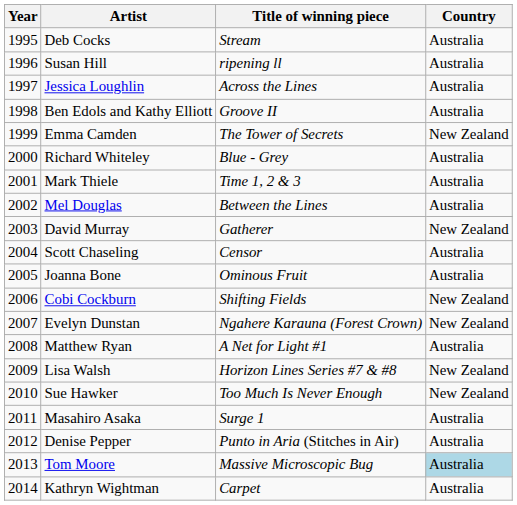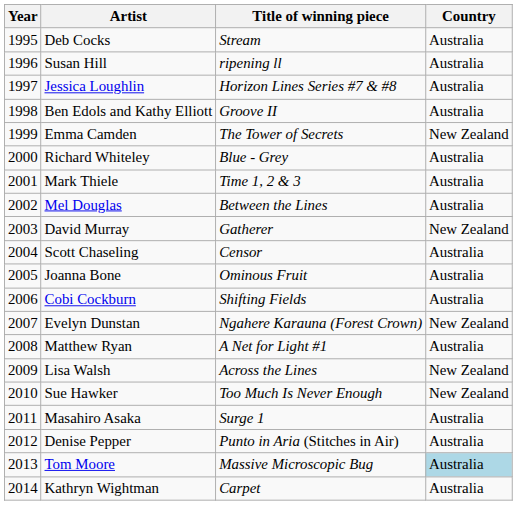Jessica Loughlin | Title of winning piece: Across the Lines -> Horizon Lines Series #7 & #8
Cobi Cockburn | Country: New Zealand -> Australia
Lisa Walsh | Title of winning piece: Horizon Lines Series #7 & #8 -> Across the Lines
